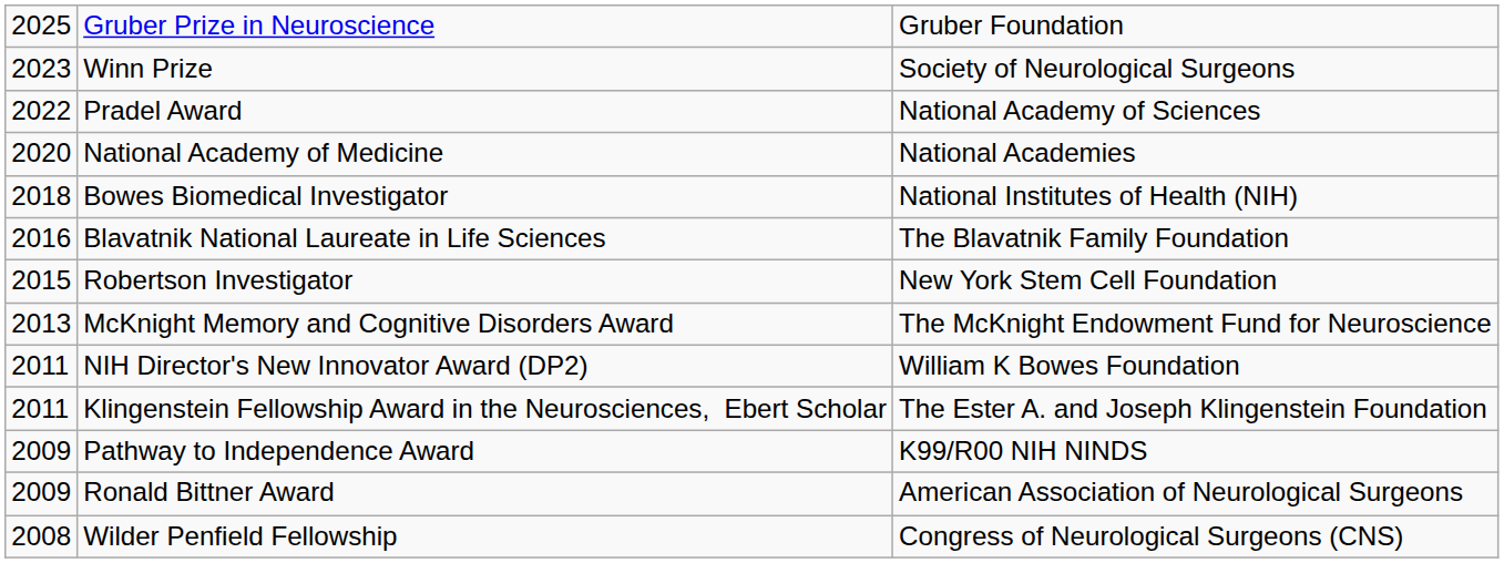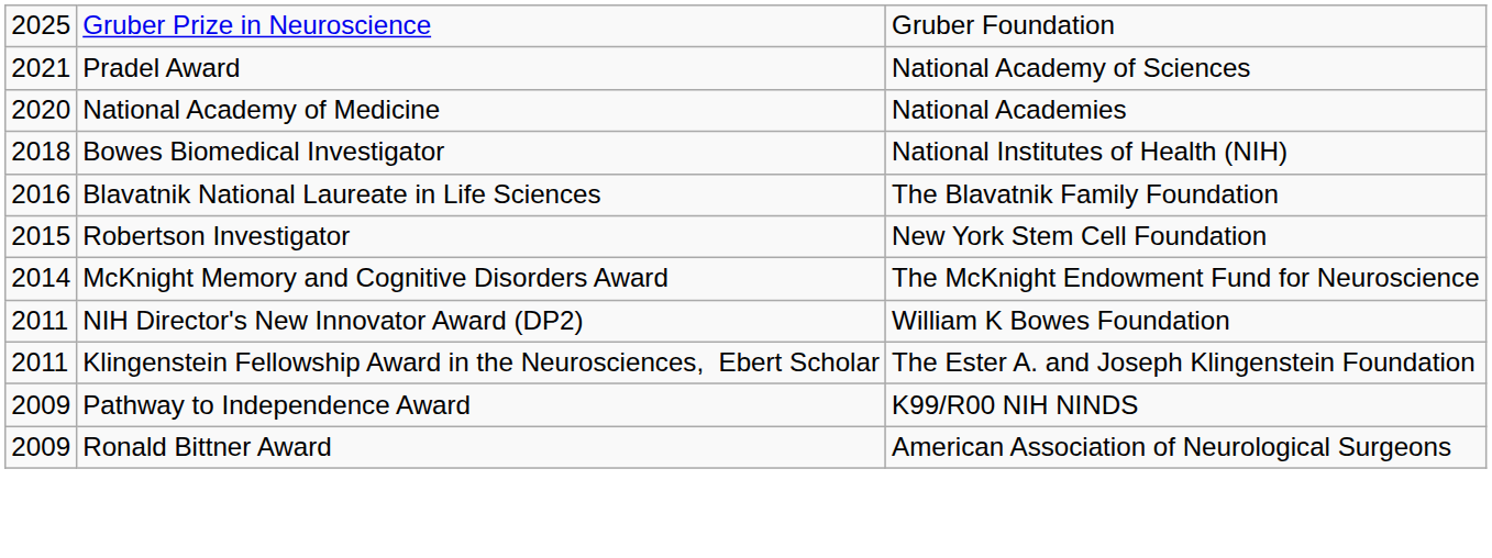- row: 2023 | Winn Prize | Society of Neurological Surgeons
Pradel Award | column 1: 2022 -> 2021
McKnight Memory and Cognitive Disorders Award | column 1: 2013 -> 2014
- row: 2008 | Wilder Penfield Fellowship | Congress of Neurological Surgeons (CNS)
